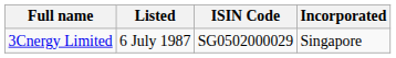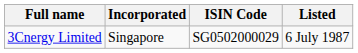columns swapped: Incorporated <-> Listed
